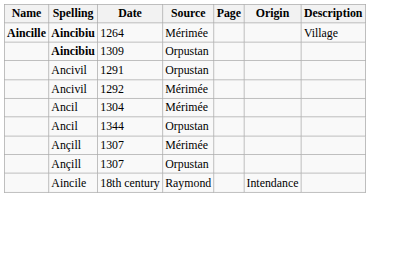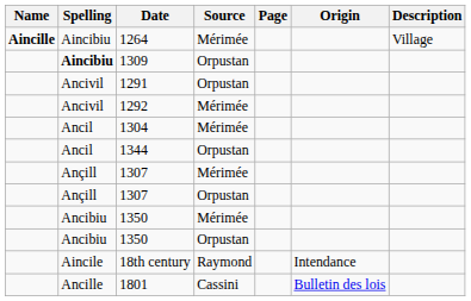1264 | Spelling: bold -> normal
+ row: Ancibiu | 1350 | Mérimée
+ row: Ancibiu | 1350 | Orpustan
+ row: Ancille | 1801 | Cassini | Bulletin des lois
